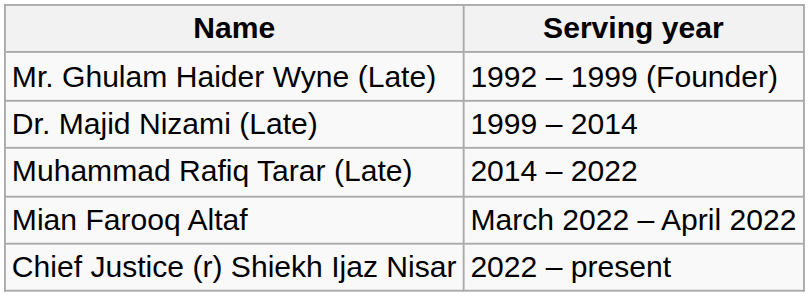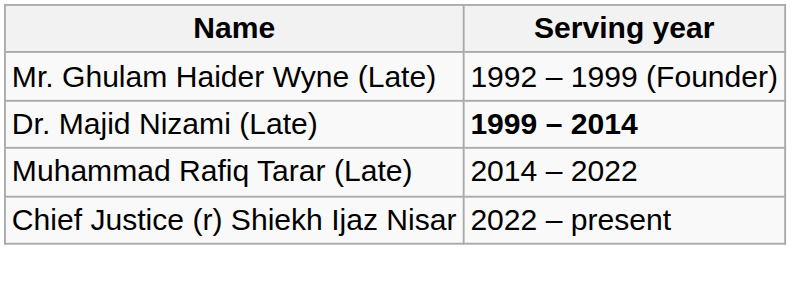Dr. Majid Nizami (Late) | Serving year: normal -> bold
- row: Mian Farooq Altaf | March 2022 – April 2022
